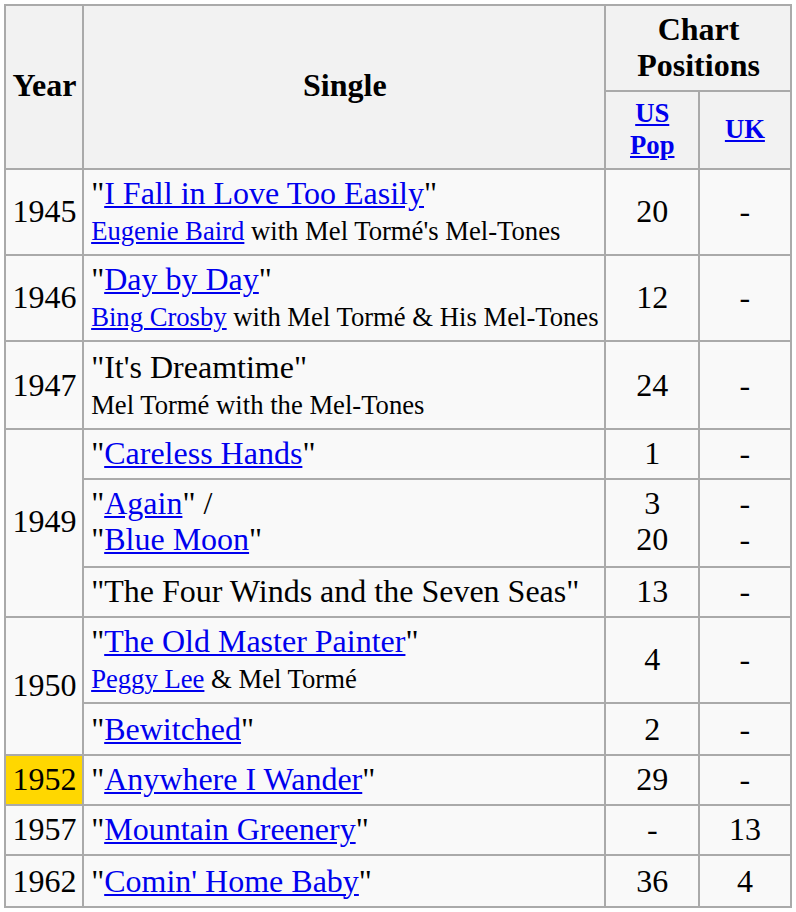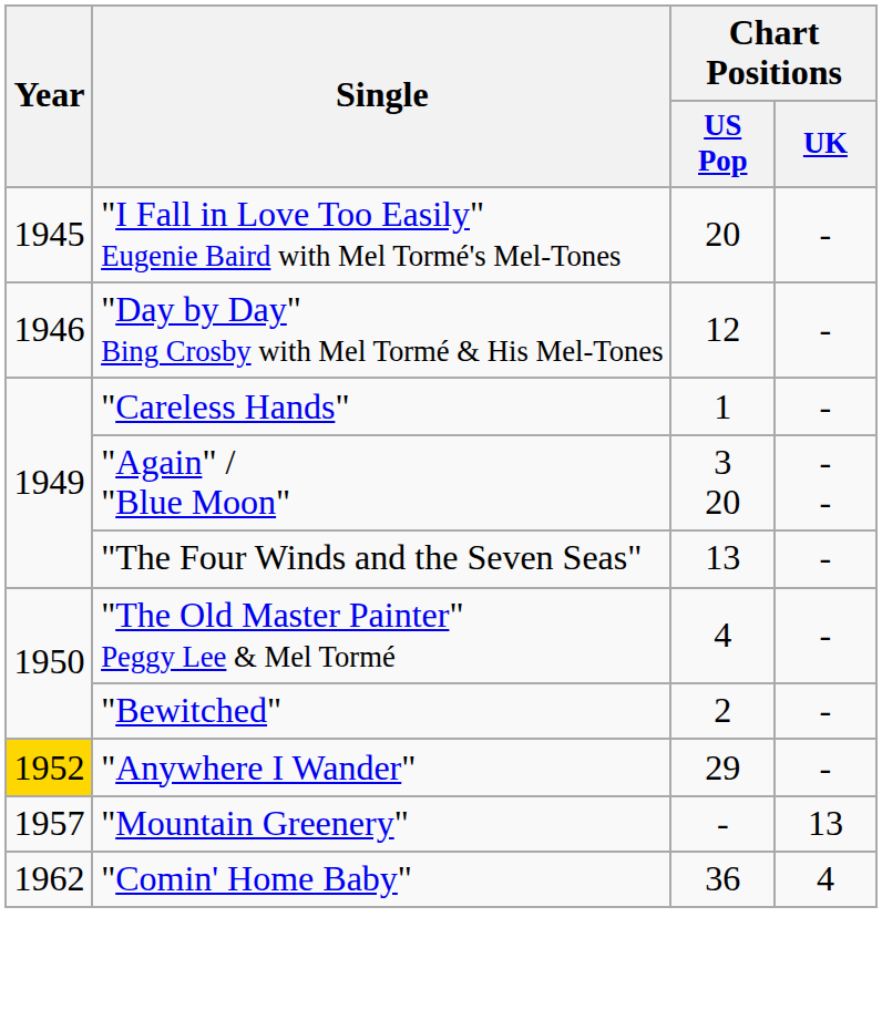- row: 1947 | "It's Dreamtime" Mel Tormé with the Mel-Tones | 24 | -
